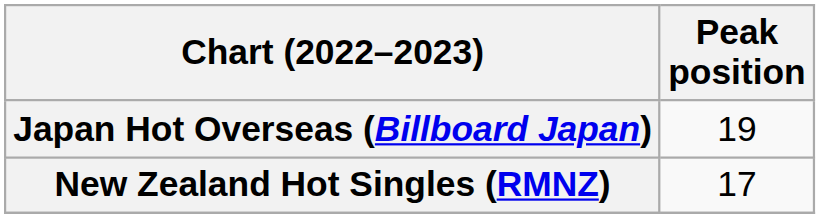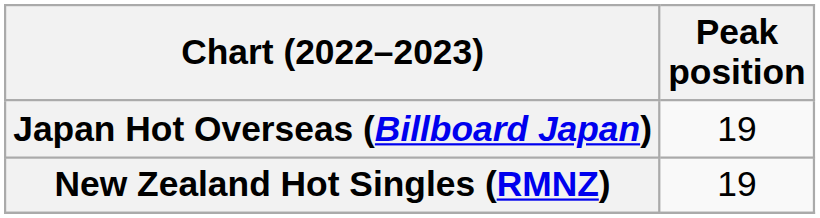New Zealand Hot Singles (RMNZ) | Peak position: 17 -> 19
